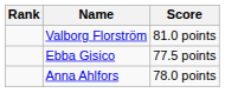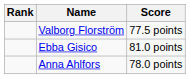Valborg Florström | Score: 81.0 points -> 77.5 points
Ebba Gisico | Score: 77.5 points -> 81.0 points
